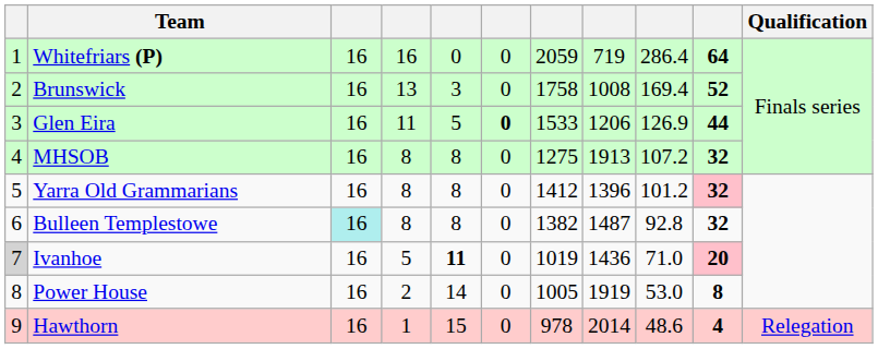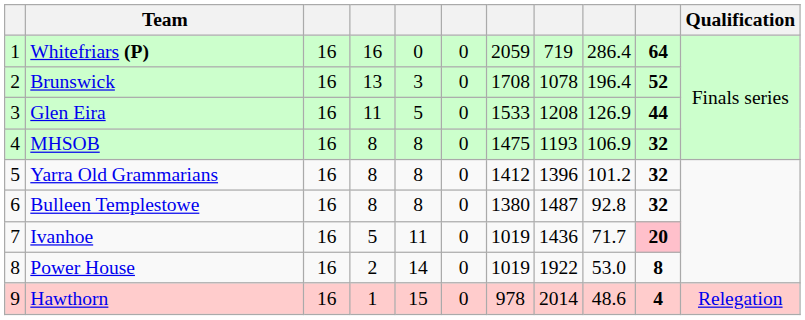Brunswick | column 7: 1758 -> 1708
Brunswick | column 8: 1008 -> 1078
Brunswick | column 9: 169.4 -> 196.4
Glen Eira | column 6: bold -> normal
Glen Eira | column 8: 1206 -> 1208
MHSOB | column 7: 1275 -> 1475
MHSOB | column 8: 1913 -> 1193
MHSOB | column 9: 107.2 -> 106.9
Yarra Old Grammarians | column 10: pink background -> no background
Bulleen Templestowe | column 3: paleturquoise background -> no background
Bulleen Templestowe | column 7: 1382 -> 1380
Ivanhoe | column 1: lightgrey background -> no background
Ivanhoe | column 5: bold -> normal
Ivanhoe | column 9: 71.0 -> 71.7
Power House | column 7: 1005 -> 1019
Power House | column 8: 1919 -> 1922
